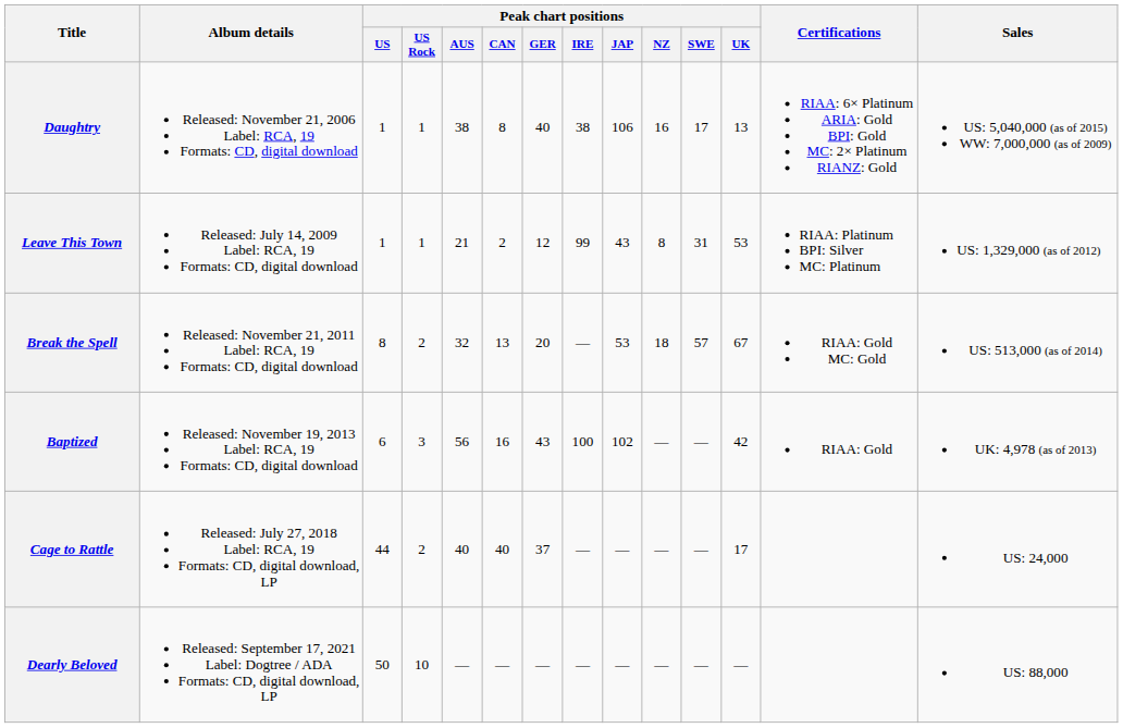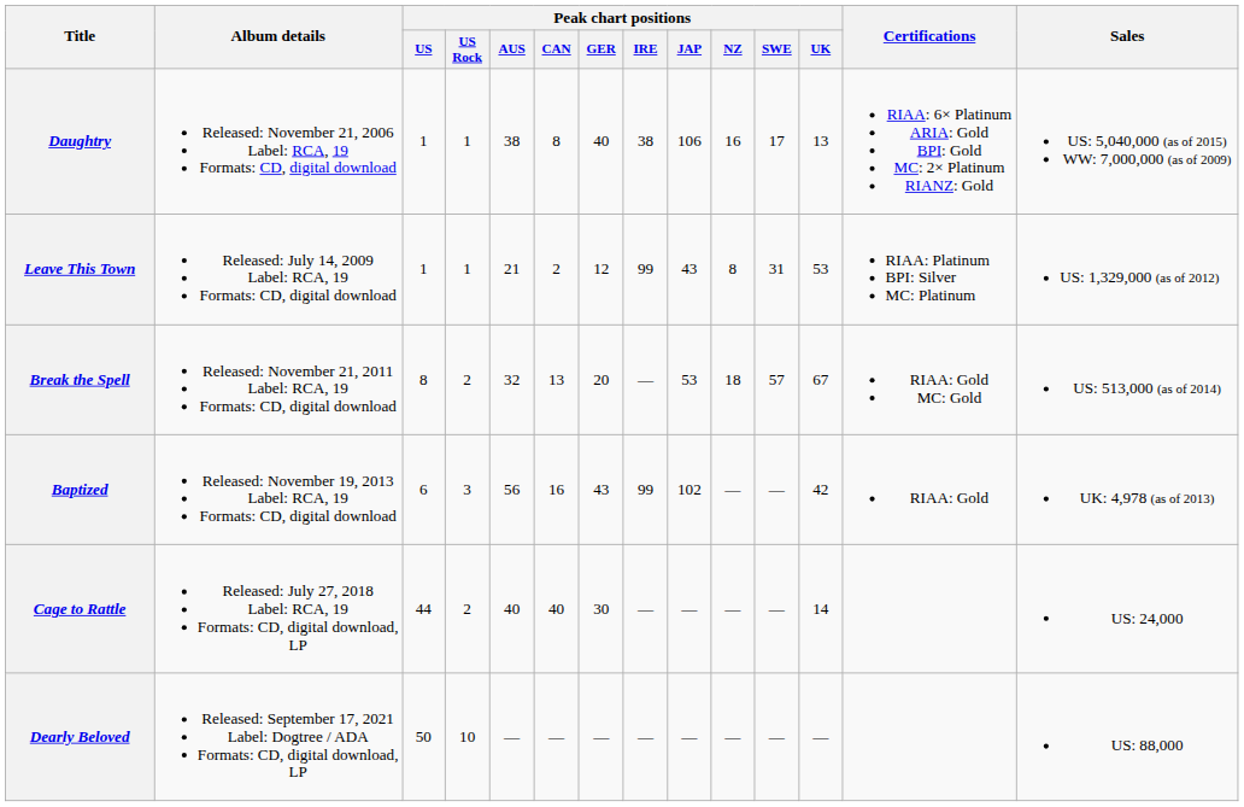Baptized | Peak chart positions / IRE: 100 -> 99
Cage to Rattle | Peak chart positions / GER: 37 -> 30
Cage to Rattle | Peak chart positions / UK: 17 -> 14
